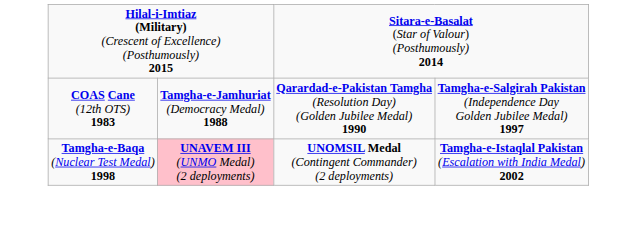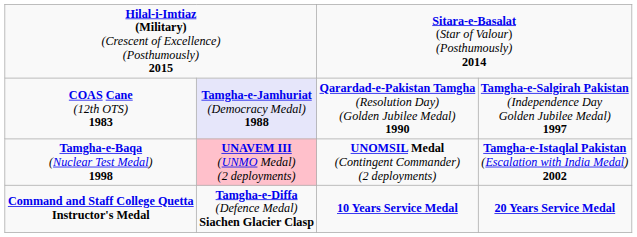COAS Cane (12th OTS) 1983 | column 2: no background -> lavender background
+ row: Command and Staff College Quetta Instructor's Medal | Tamgha-e-Diffa (Defence Medal) Siachen Glacier Clasp | 10 Years Service Medal | 20 Years Service Medal
